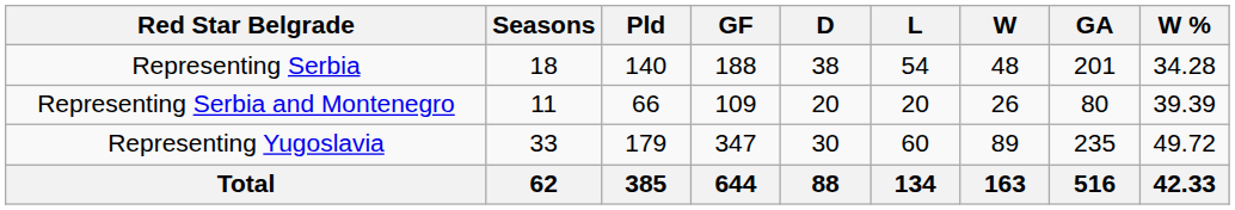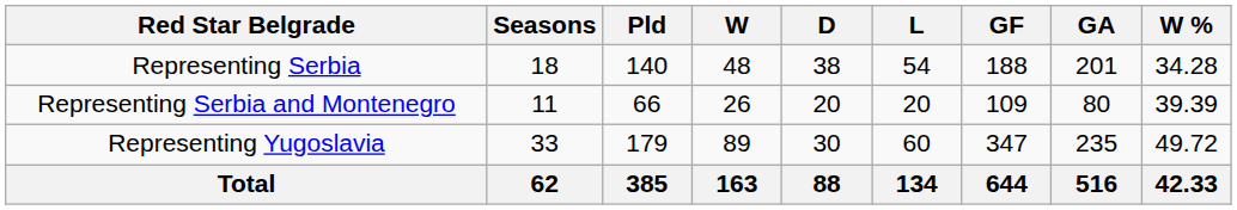columns swapped: W <-> GF
